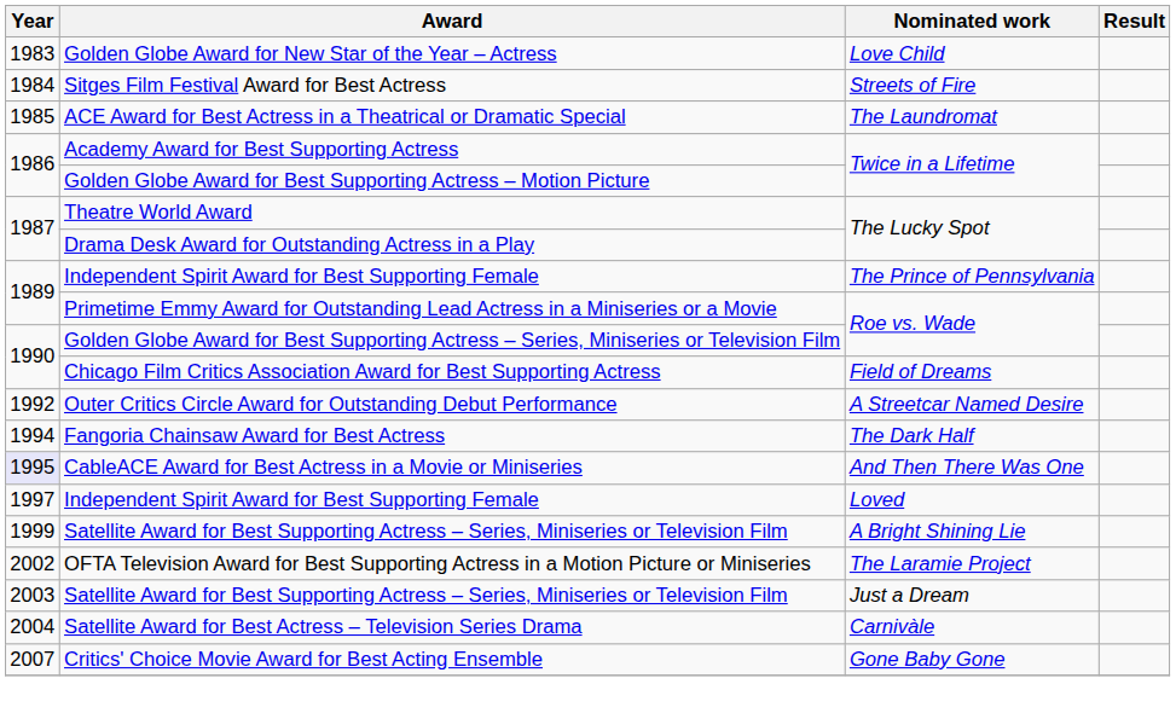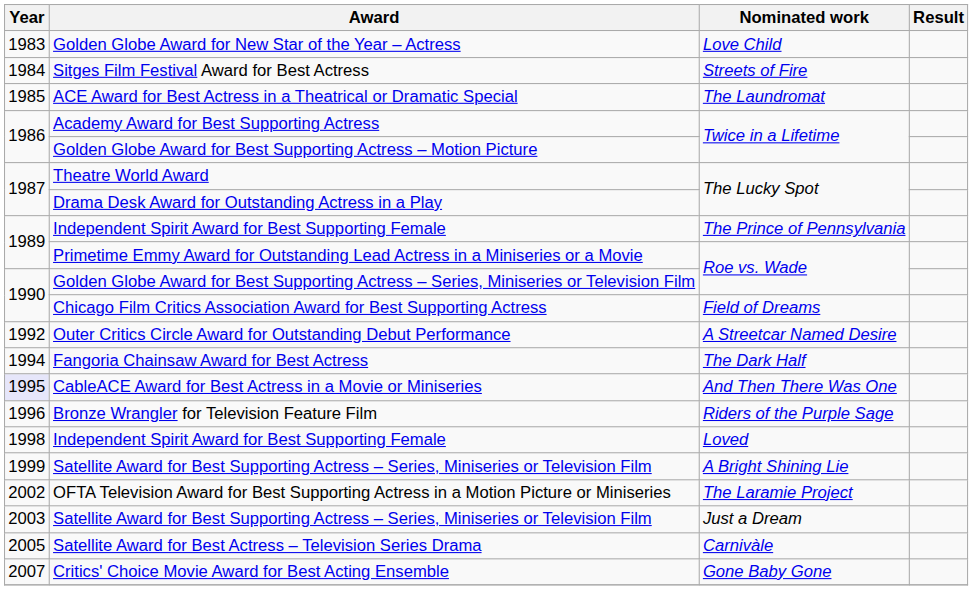+ row: 1996 | Bronze Wrangler for Television Feature Film | Riders of the Purple Sage
Independent Spirit Award for Best Supporting Female / Loved | Year: 1997 -> 1998
Satellite Award for Best Actress – Television Series Drama | Year: 2004 -> 2005
